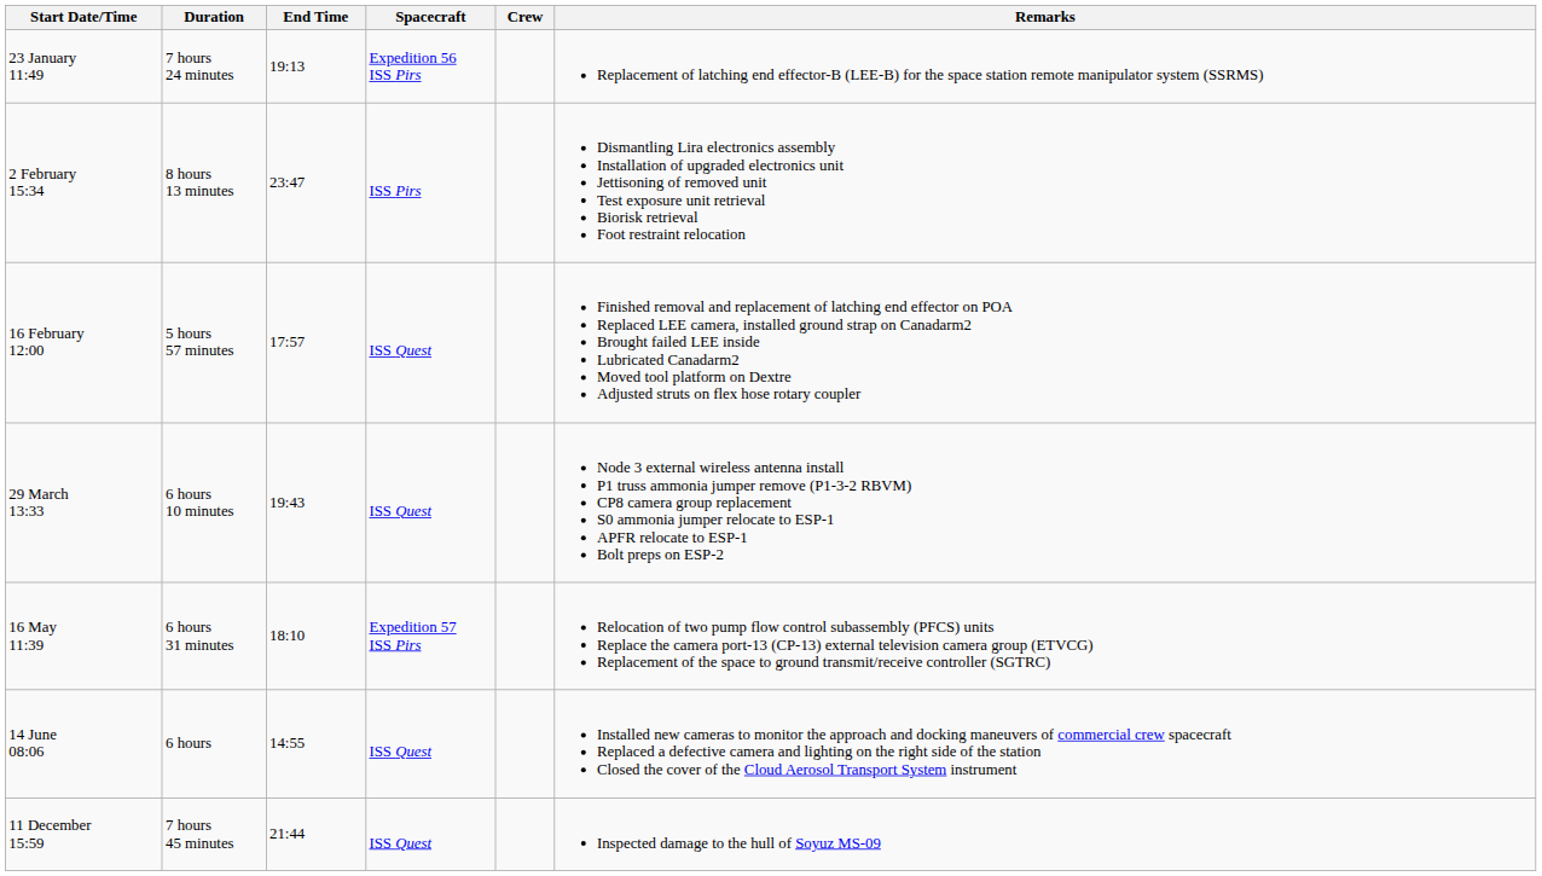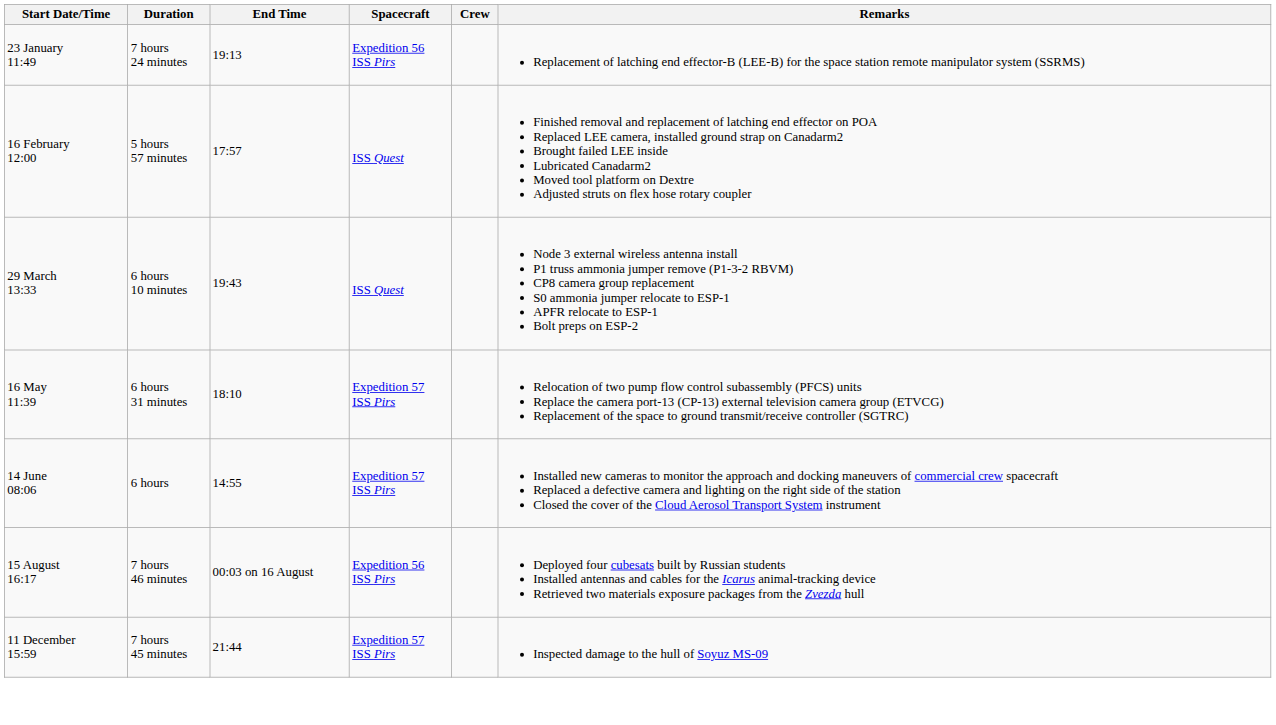- row: 2 February 15:34 | 8 hours 13 minutes | 23:47 | ISS Pirs | Dismantling Lira electronics assembly Installation of upgraded electronics unit Jettisoning of removed unit Test exposure unit retrieval Biorisk retrieval Foot restraint relocation
14 June 08:06 | Spacecraft: ISS Quest -> Expedition 57 ISS Pirs
+ row: 15 August 16:17 | 7 hours 46 minutes | 00:03 on 16 August | Expedition 56 ISS Pirs | Deployed four cubesats built by Russian students Installed antennas and cables for the Icarus animal-tracking device Retrieved two materials exposure packages from the Zvezda hull
11 December 15:59 | Spacecraft: ISS Quest -> Expedition 57 ISS Pirs
